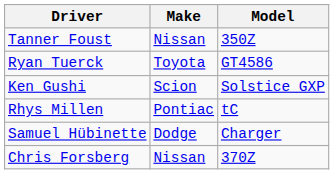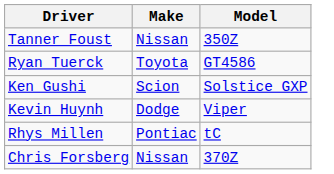+ row: Kevin Huynh | Dodge | Viper
- row: Samuel Hübinette | Dodge | Charger
